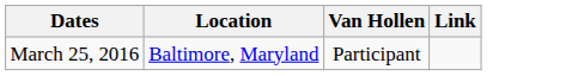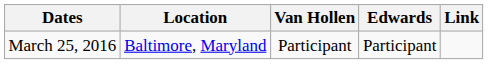+ column: Edwards | Participant
